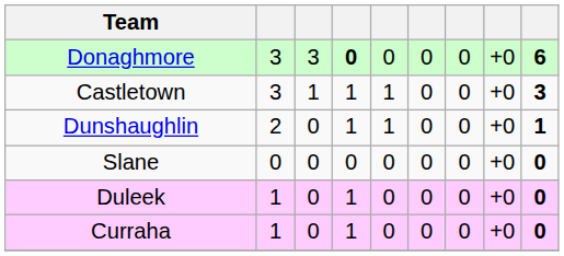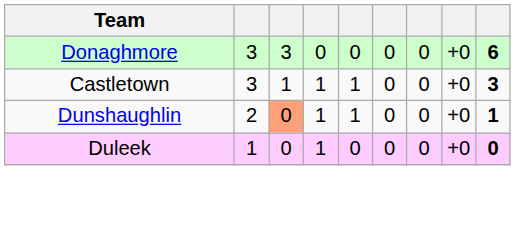Donaghmore | column 4: bold -> normal
Dunshaughlin | column 3: no background -> lightsalmon background
- row: Slane | 0 | 0 | 0 | 0 | 0 | 0 | +0 | 0
- row: Curraha | 1 | 0 | 1 | 0 | 0 | 0 | +0 | 0
